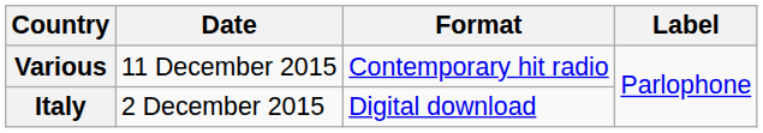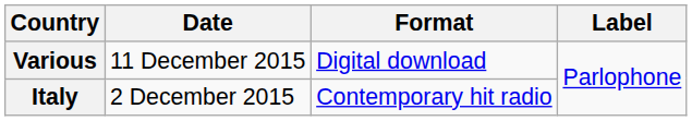Various | Format: Contemporary hit radio -> Digital download
Italy | Format: Digital download -> Contemporary hit radio
